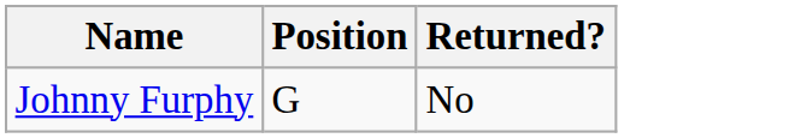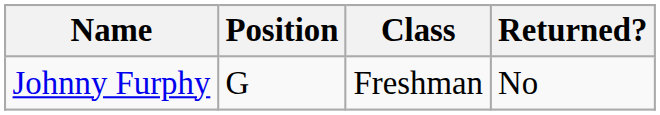+ column: Class | Freshman
